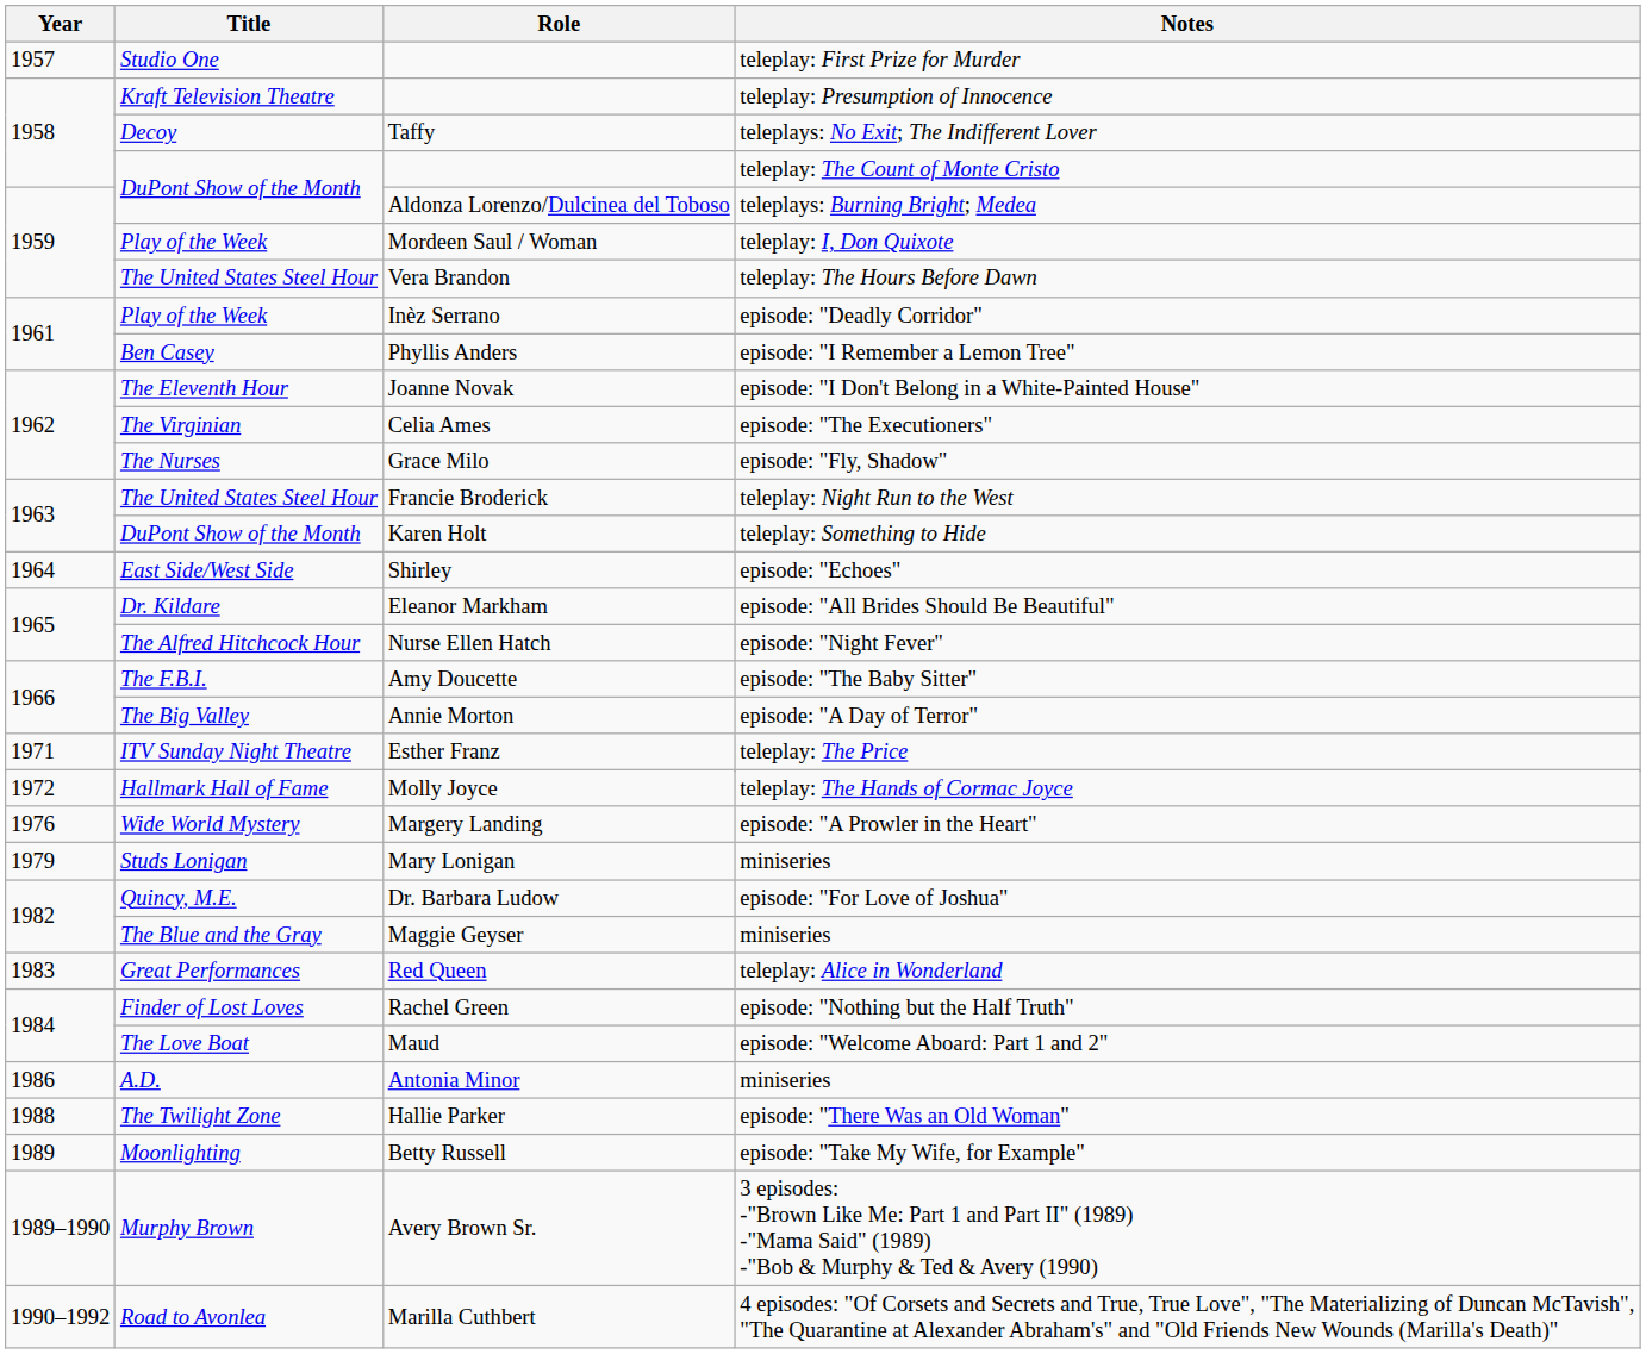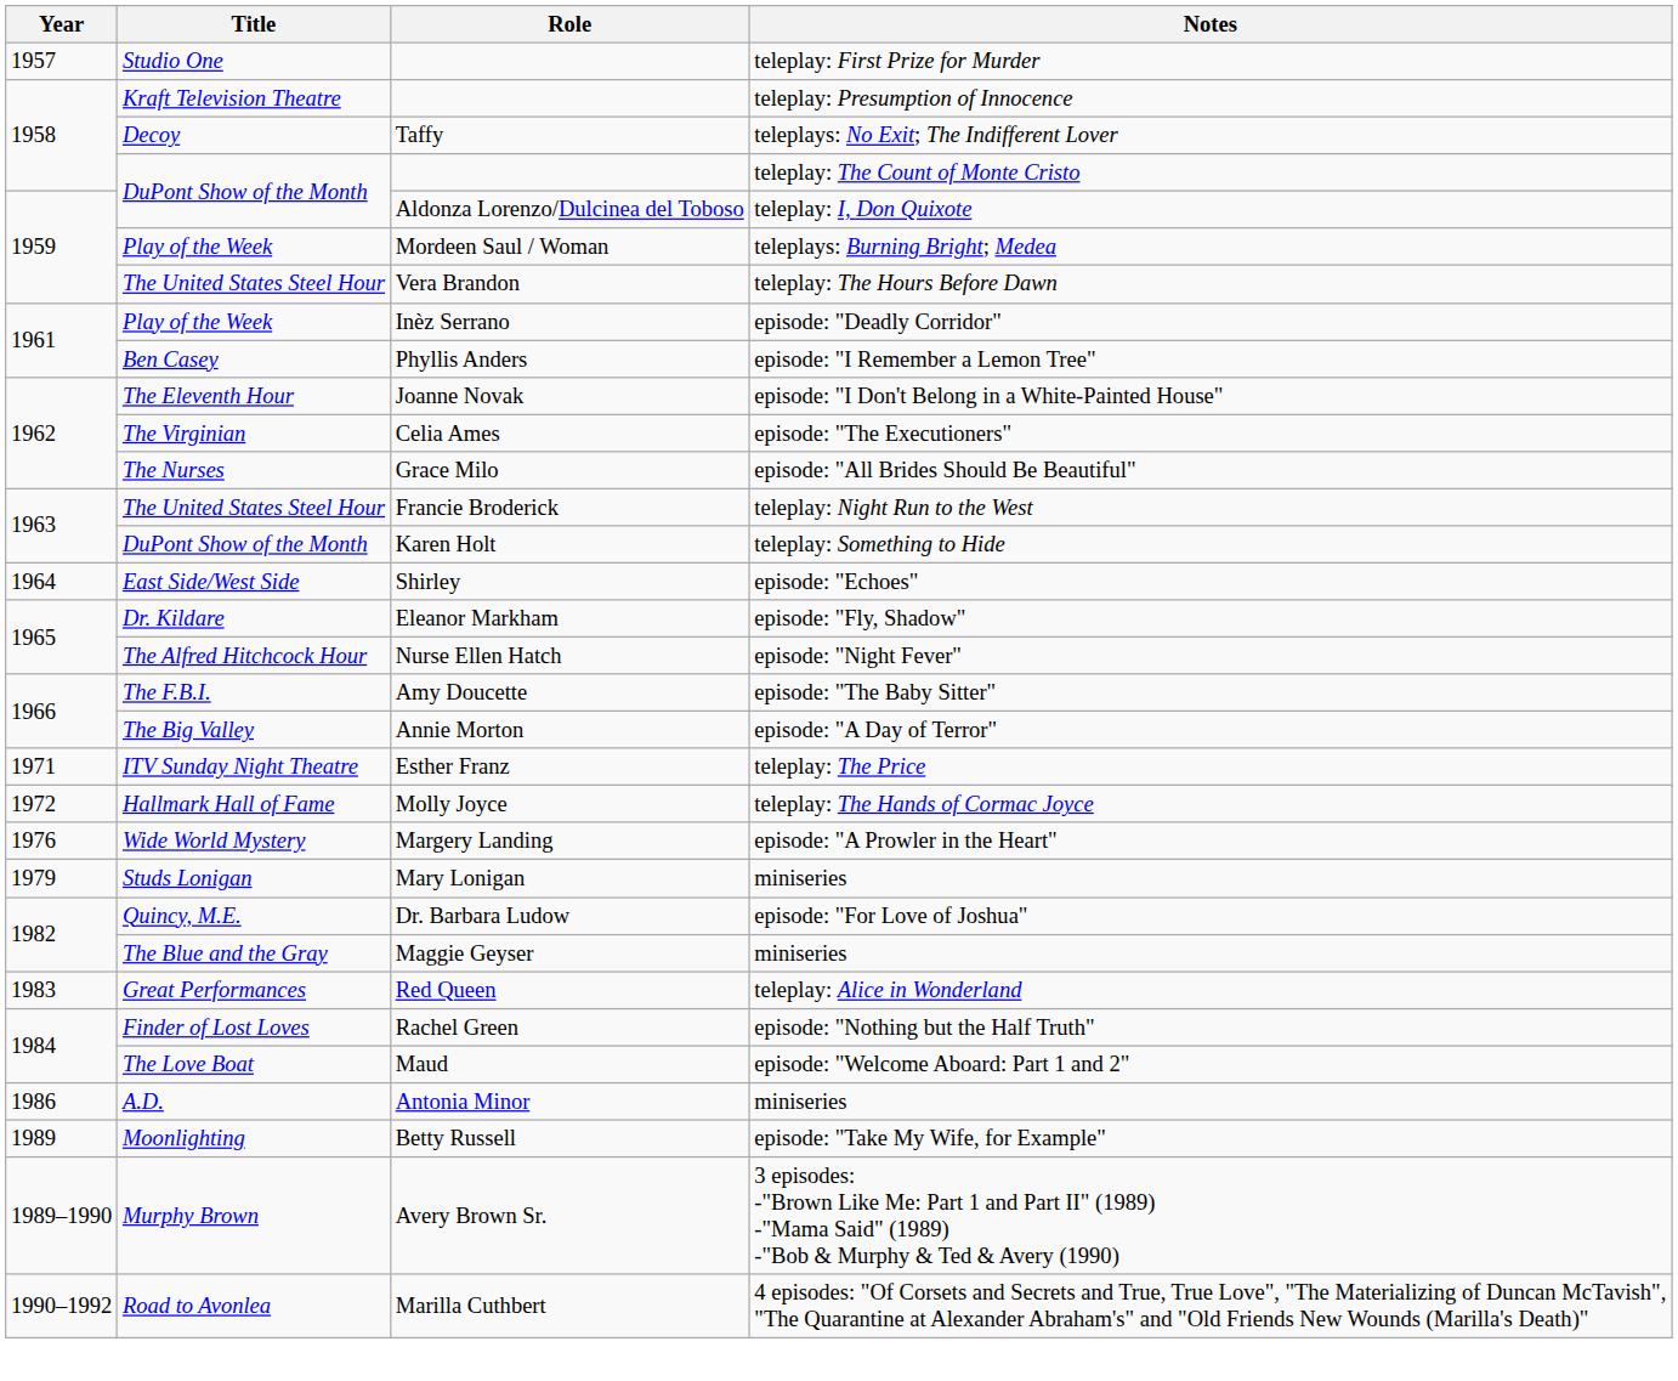Aldonza Lorenzo/Dulcinea del Toboso | Notes: teleplays: Burning Bright; Medea -> teleplay: I, Don Quixote
Mordeen Saul / Woman | Notes: teleplay: I, Don Quixote -> teleplays: Burning Bright; Medea
Grace Milo | Notes: episode: "Fly, Shadow" -> episode: "All Brides Should Be Beautiful"
Eleanor Markham | Notes: episode: "All Brides Should Be Beautiful" -> episode: "Fly, Shadow"
- row: 1988 | The Twilight Zone | Hallie Parker | episode: "There Was an Old Woman"
